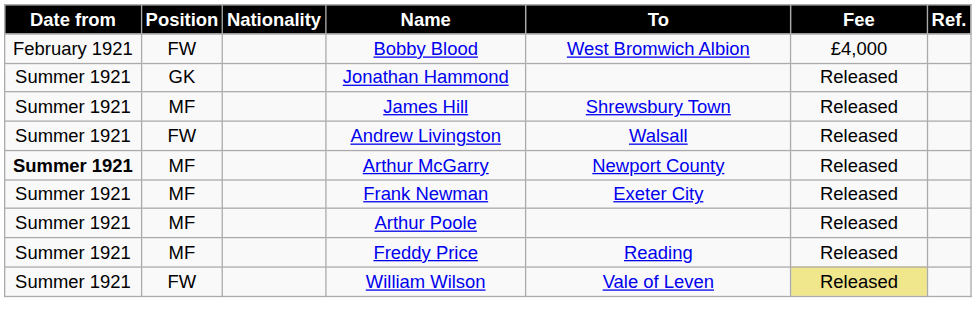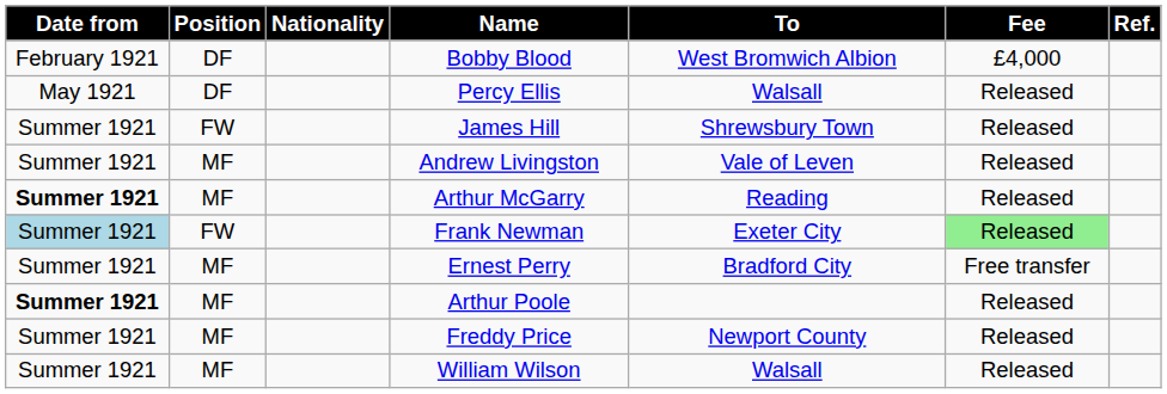Bobby Blood | Position: FW -> DF
+ row: May 1921 | DF | Percy Ellis | Walsall | Released
- row: Summer 1921 | GK | Jonathan Hammond | Released
James Hill | Position: MF -> FW
Andrew Livingston | Position: FW -> MF
Andrew Livingston | To: Walsall -> Vale of Leven
Arthur McGarry | To: Newport County -> Reading
Frank Newman | Date from: no background -> lightblue background
Frank Newman | Position: MF -> FW
Frank Newman | Fee: no background -> lightgreen background
+ row: Summer 1921 | MF | Ernest Perry | Bradford City | Free transfer
Arthur Poole | Date from: normal -> bold
Freddy Price | To: Reading -> Newport County
William Wilson | Position: FW -> MF
William Wilson | To: Vale of Leven -> Walsall
William Wilson | Fee: khaki background -> no background
